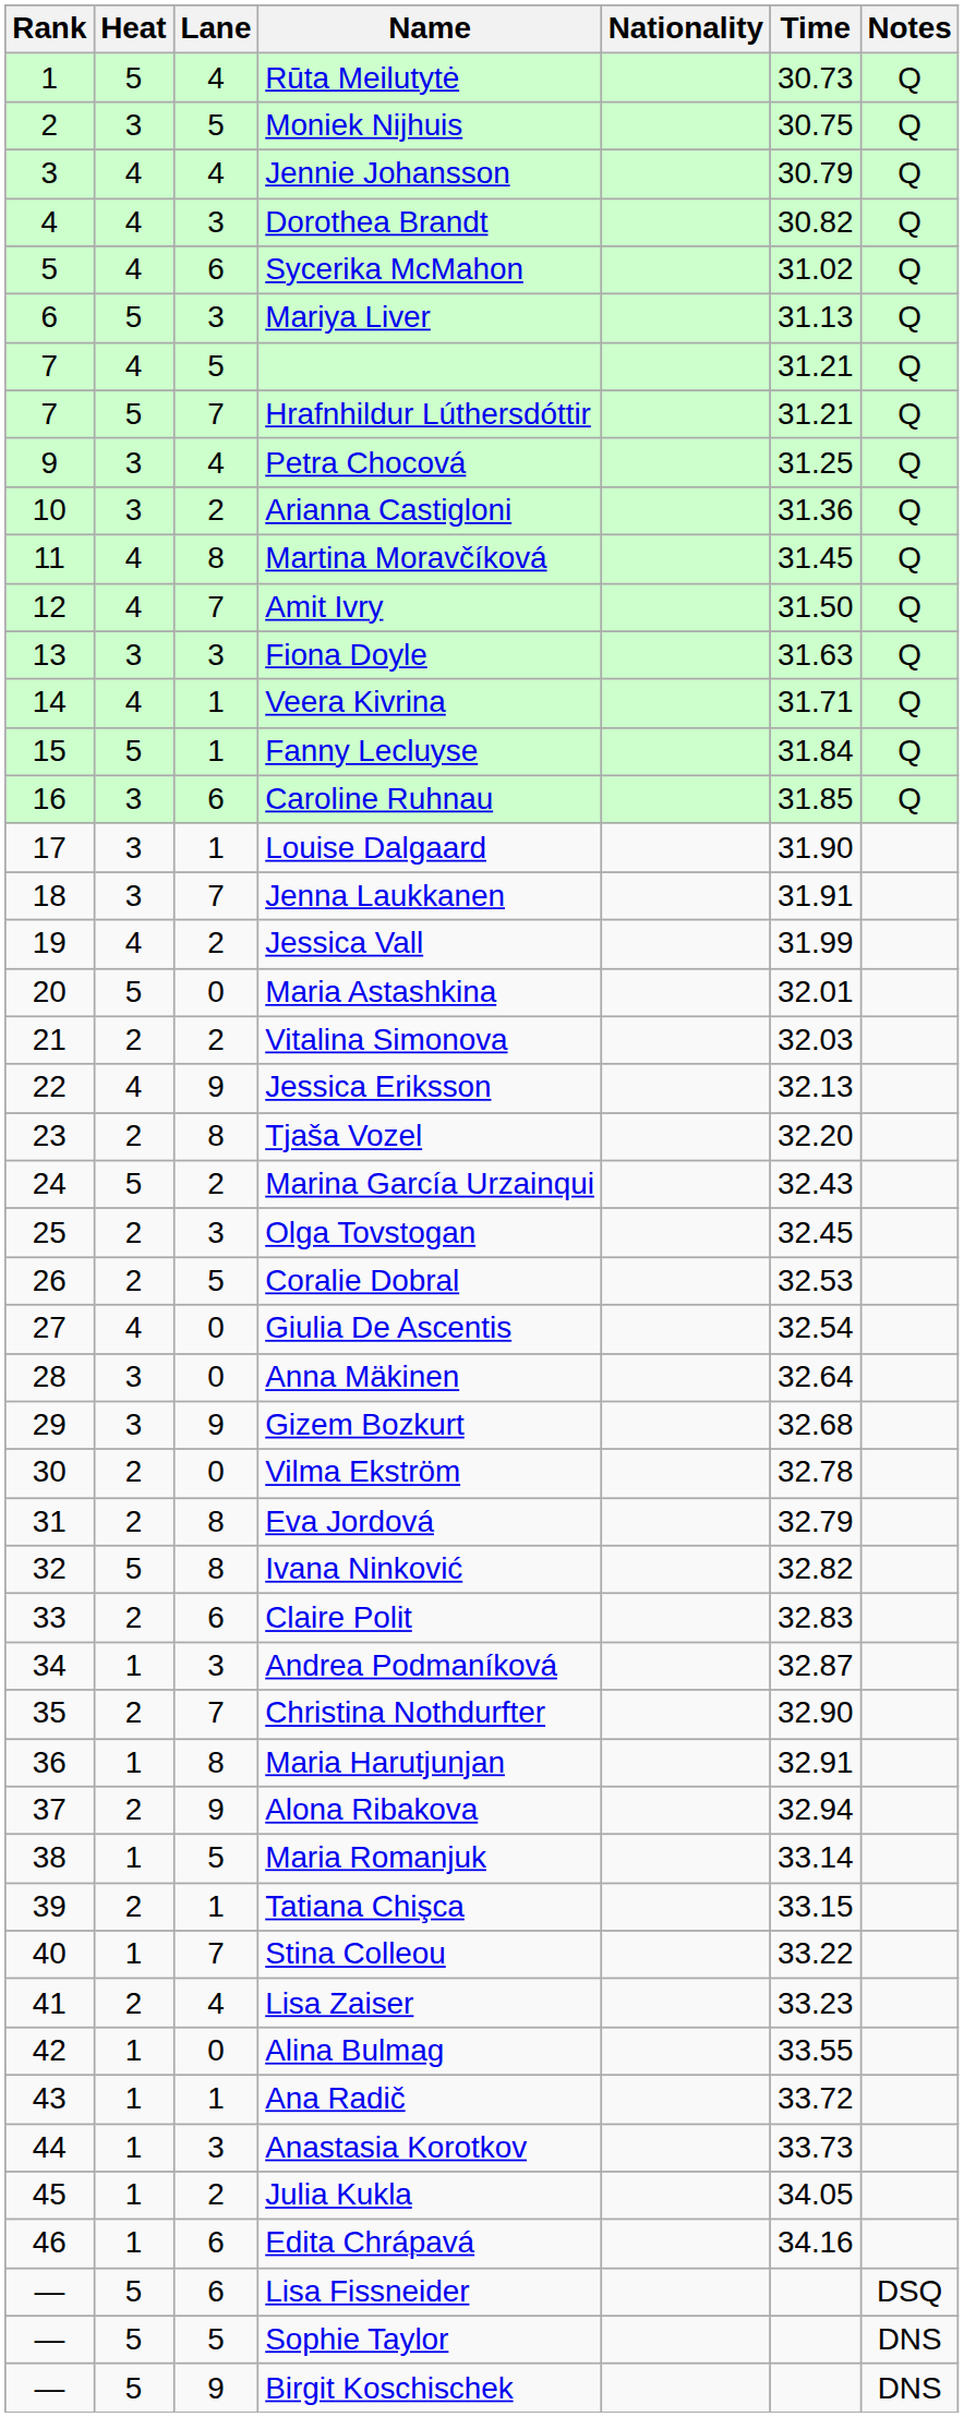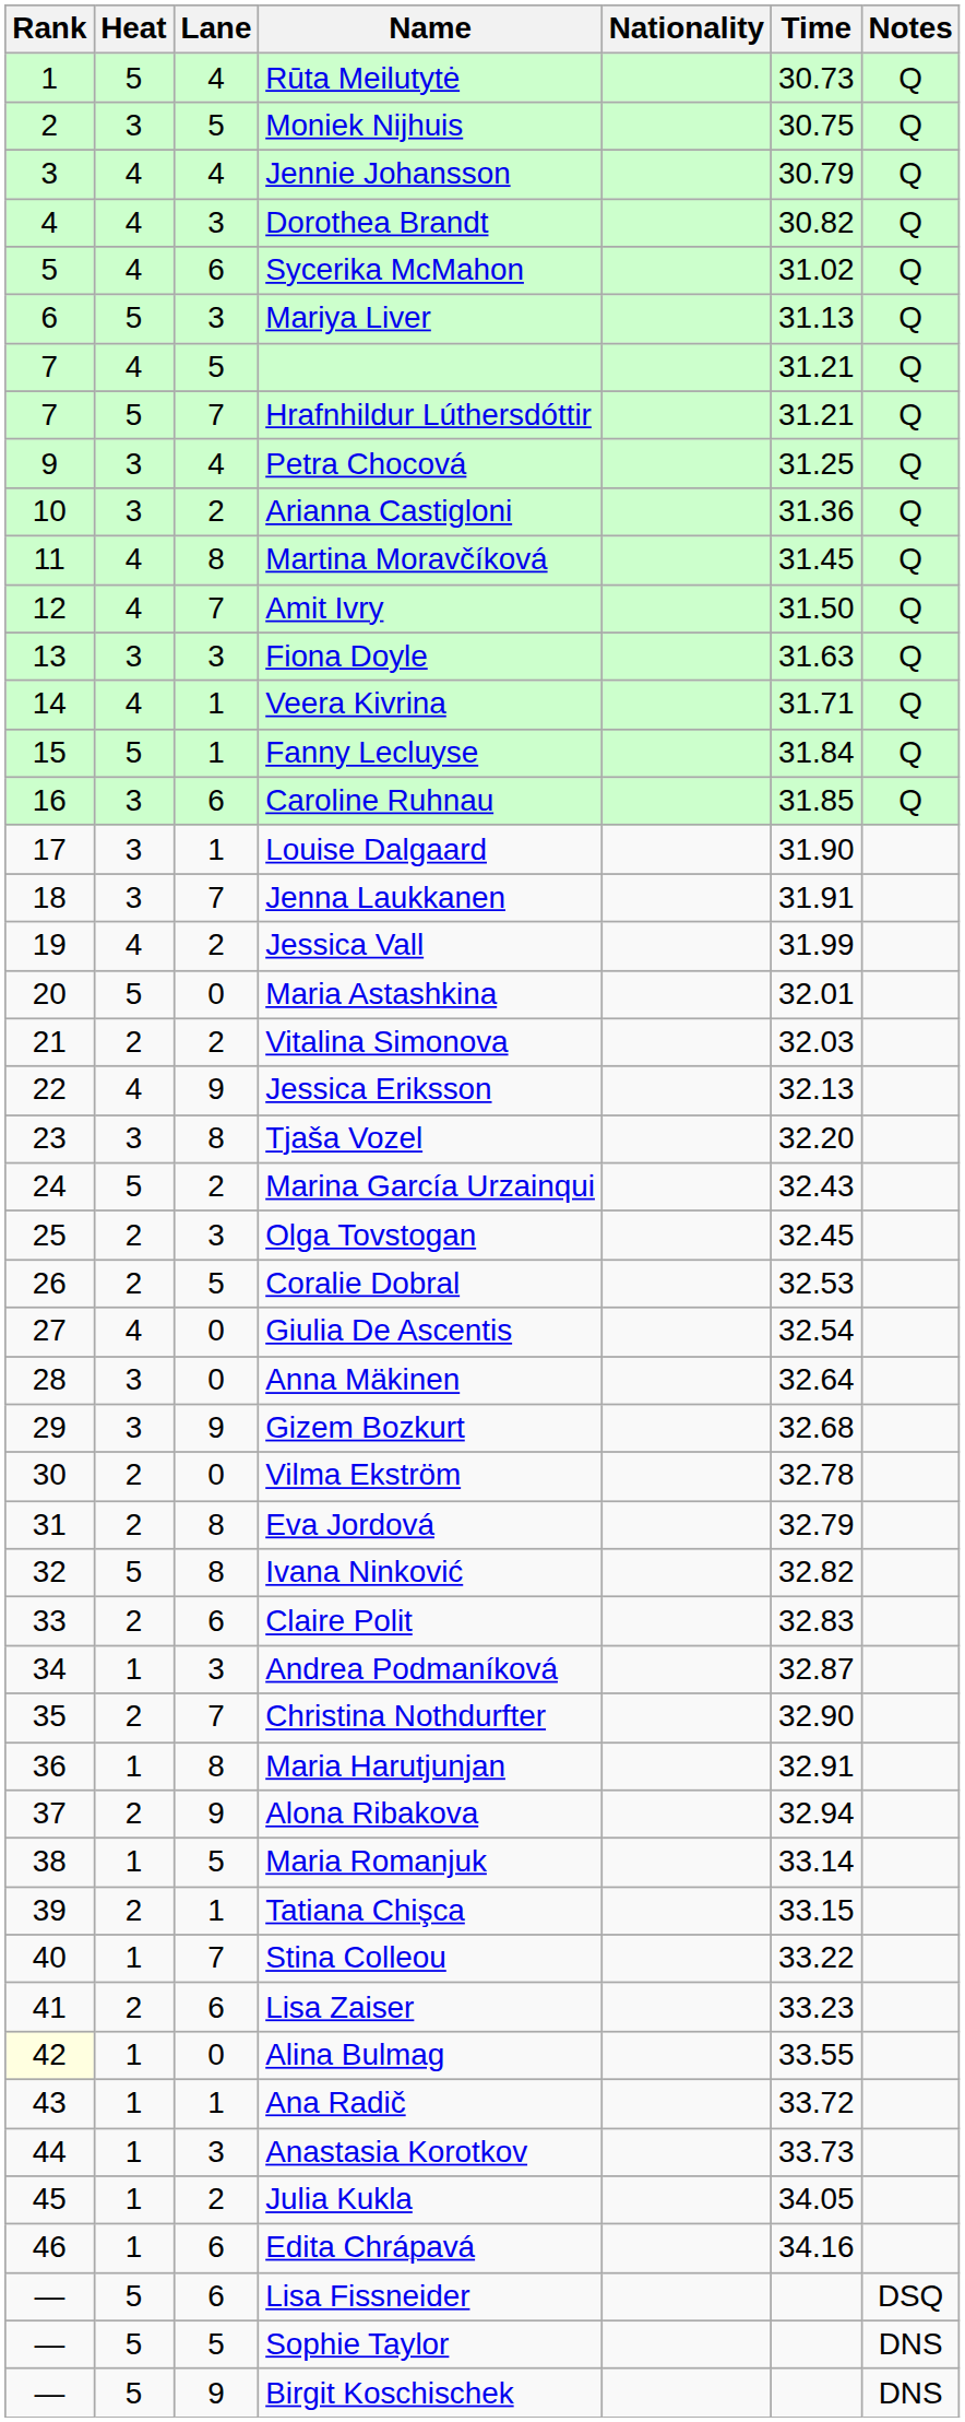Tjaša Vozel | Heat: 2 -> 3
Lisa Zaiser | Lane: 4 -> 6
Alina Bulmag | Rank: no background -> lightyellow background
